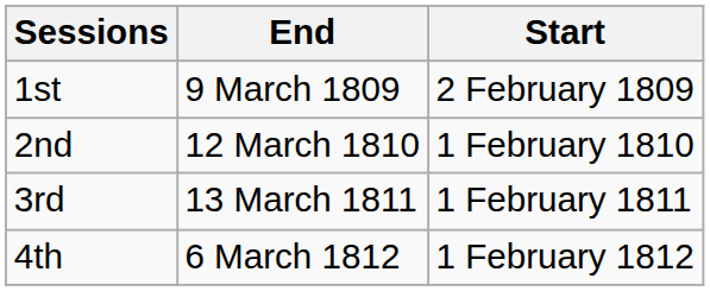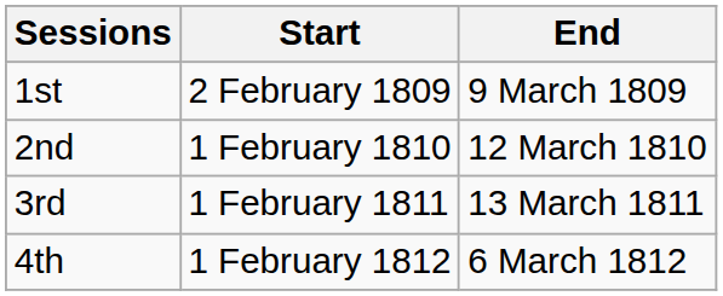columns swapped: Start <-> End
